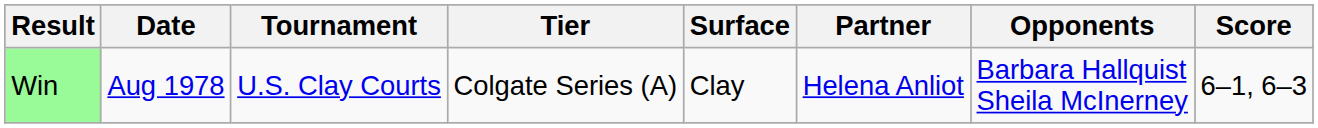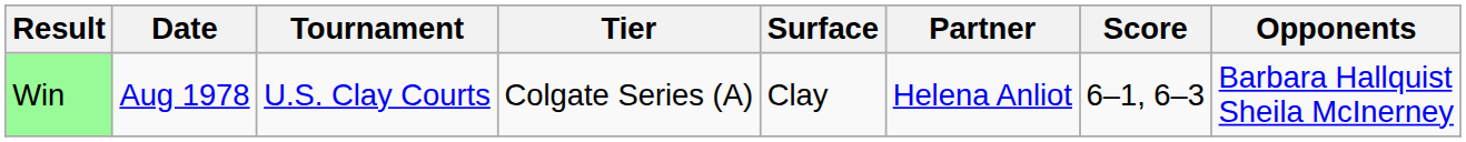columns swapped: Opponents <-> Score
